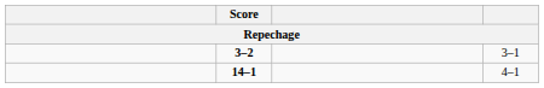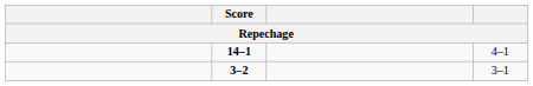rows swapped: 14–1 <-> 3–2
